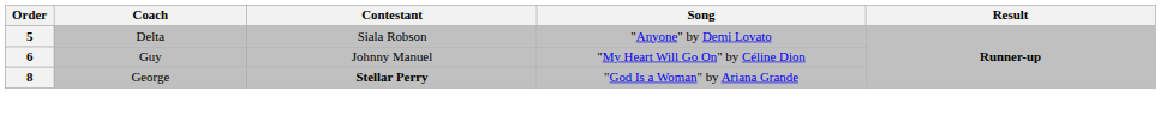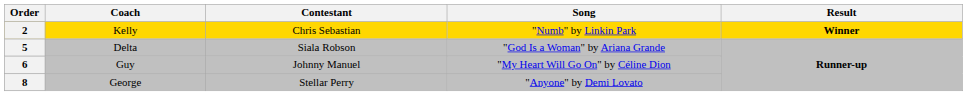+ row: 2 | Kelly | Chris Sebastian | "Numb" by Linkin Park | Winner
5 | Song: "Anyone" by Demi Lovato -> "God Is a Woman" by Ariana Grande
8 | Contestant: bold -> normal
8 | Song: "God Is a Woman" by Ariana Grande -> "Anyone" by Demi Lovato
